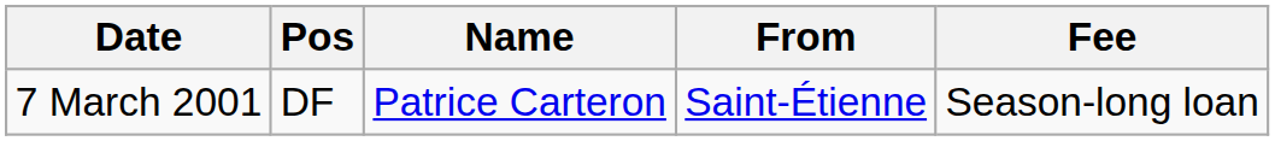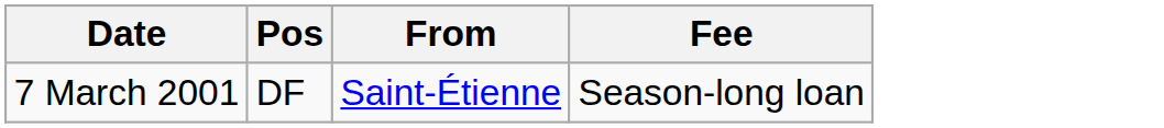- column: Name | Patrice Carteron
